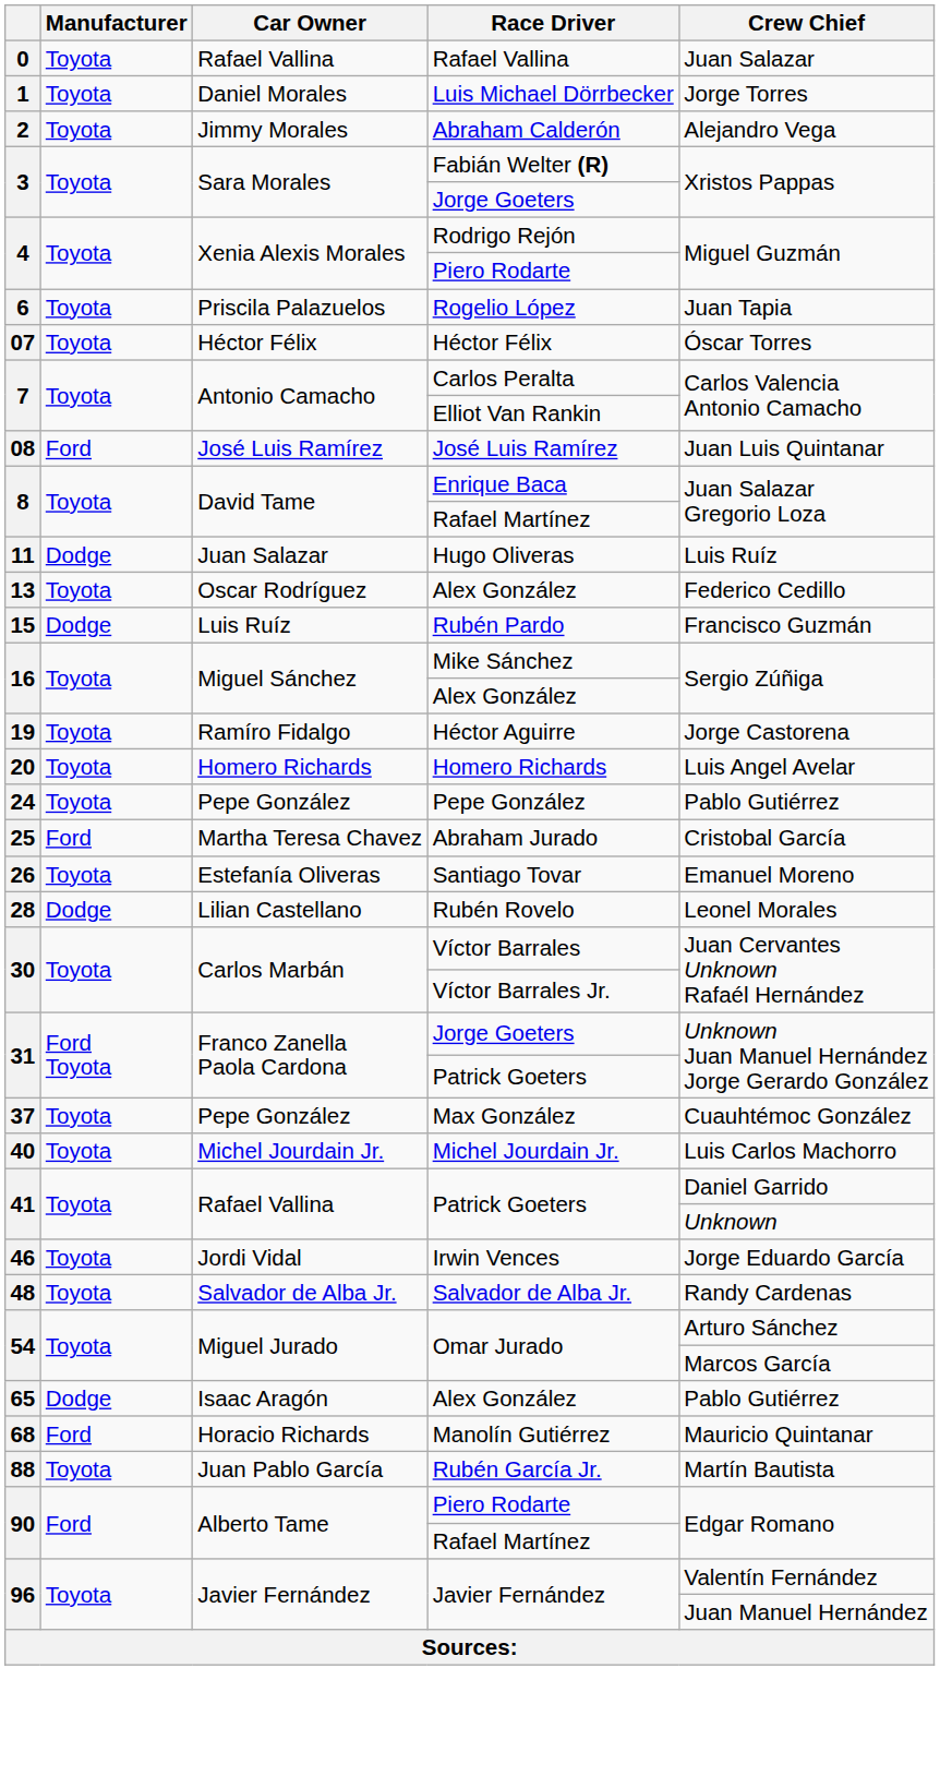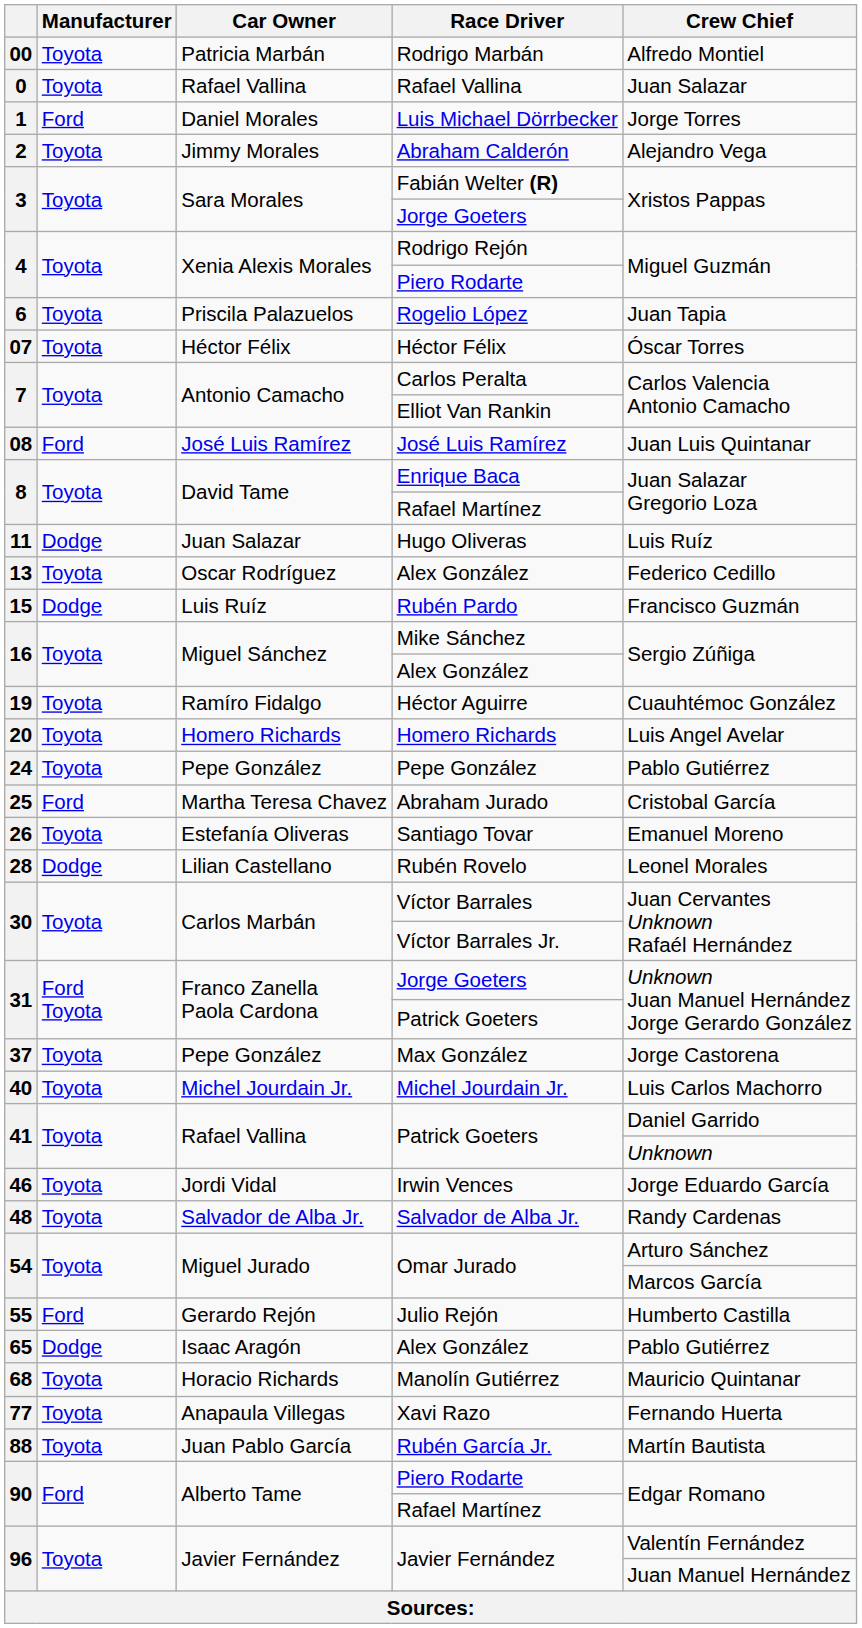+ row: 00 | Toyota | Patricia Marbán | Rodrigo Marbán | Alfredo Montiel
Luis Michael Dörrbecker | Manufacturer: Toyota -> Ford
Héctor Aguirre | Crew Chief: Jorge Castorena -> Cuauhtémoc González
Max González | Crew Chief: Cuauhtémoc González -> Jorge Castorena
+ row: 55 | Ford | Gerardo Rejón | Julio Rejón | Humberto Castilla
Manolín Gutiérrez | Manufacturer: Ford -> Toyota
+ row: 77 | Toyota | Anapaula Villegas | Xavi Razo | Fernando Huerta
